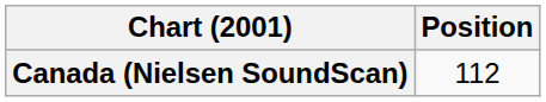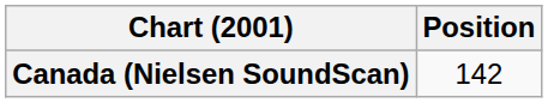Canada (Nielsen SoundScan) | Position: 112 -> 142
